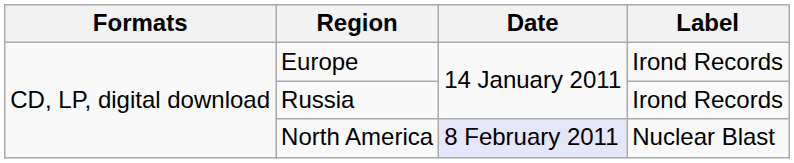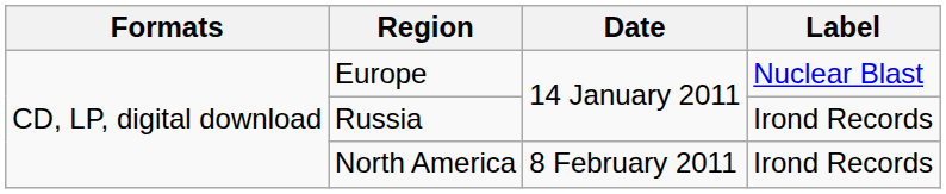Europe | Label: Irond Records -> Nuclear Blast
North America | Date: lavender background -> no background
North America | Label: Nuclear Blast -> Irond Records
